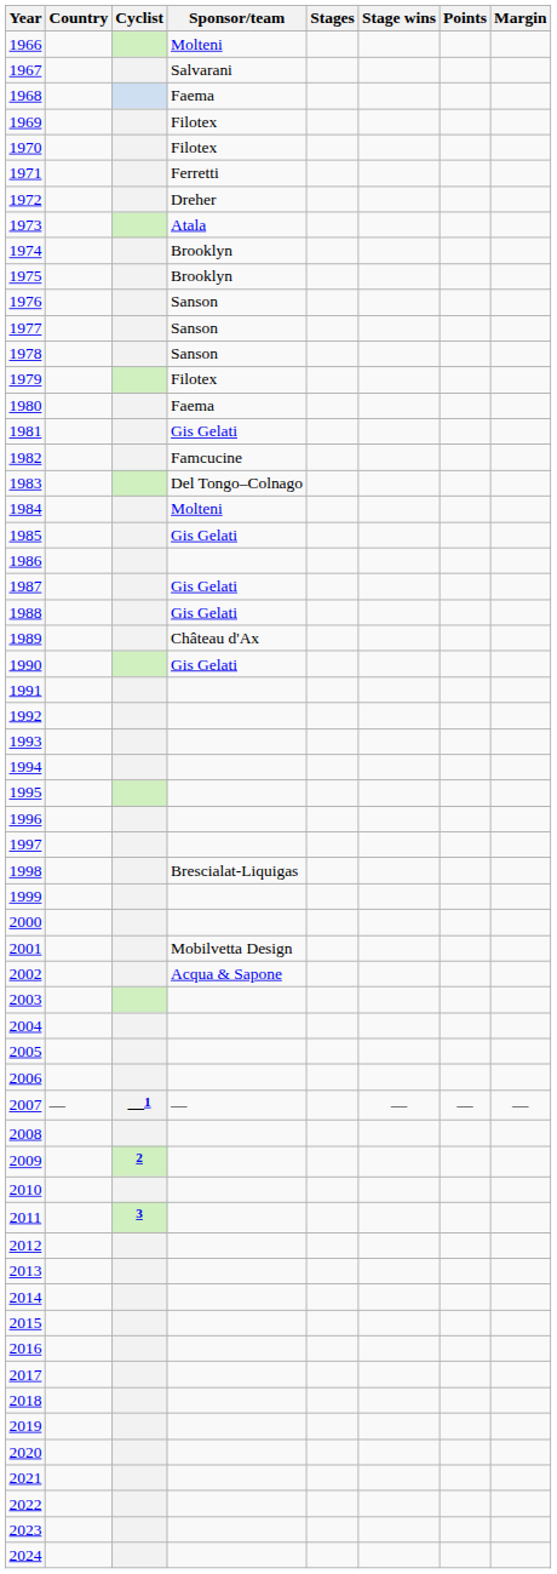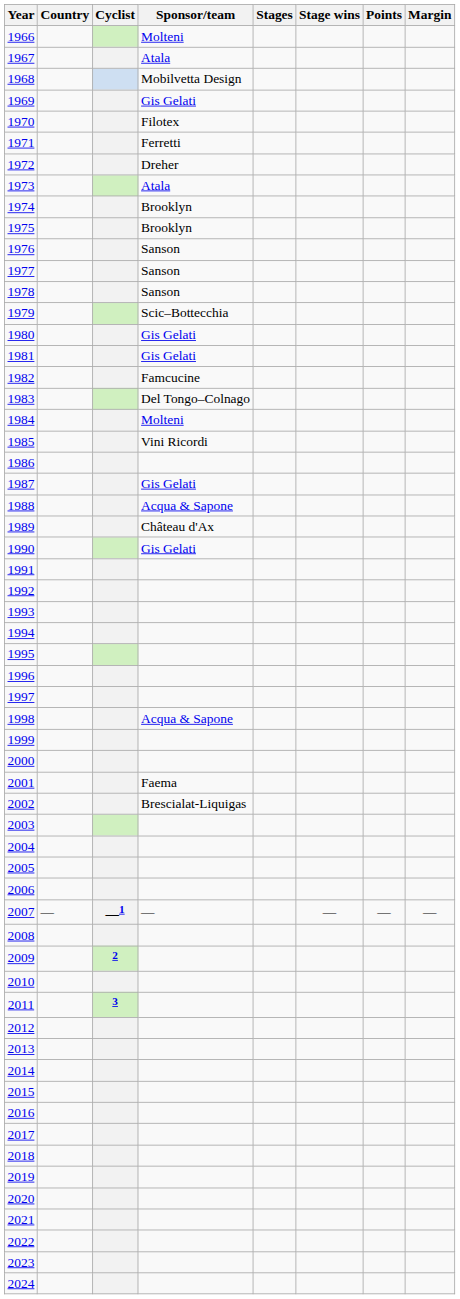1967 | Sponsor/team: Salvarani -> Atala
1968 | Sponsor/team: Faema -> Mobilvetta Design
1969 | Sponsor/team: Filotex -> Gis Gelati
1979 | Sponsor/team: Filotex -> Scic–Bottecchia
1980 | Sponsor/team: Faema -> Gis Gelati
1985 | Sponsor/team: Gis Gelati -> Vini Ricordi
1988 | Sponsor/team: Gis Gelati -> Acqua & Sapone
1998 | Sponsor/team: Brescialat-Liquigas -> Acqua & Sapone
2001 | Sponsor/team: Mobilvetta Design -> Faema
2002 | Sponsor/team: Acqua & Sapone -> Brescialat-Liquigas
